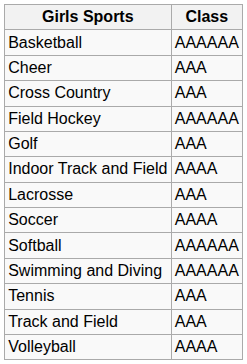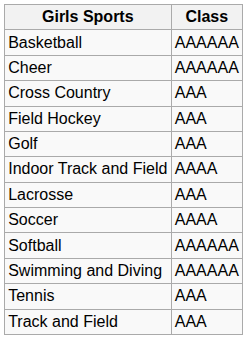Cheer | Class: AAA -> AAAAAA
Field Hockey | Class: AAAAAA -> AAA
- row: Volleyball | AAAA
